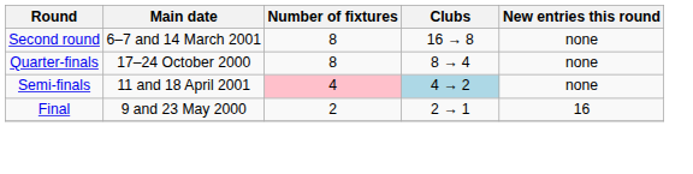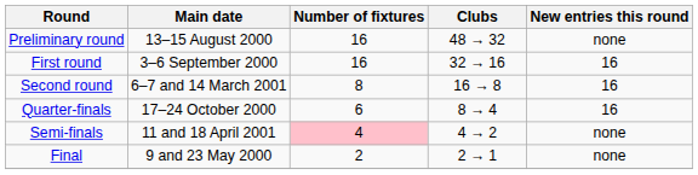+ row: Preliminary round | 13–15 August 2000 | 16 | 48 → 32 | none
+ row: First round | 3–6 September 2000 | 16 | 32 → 16 | 16
Second round | New entries this round: none -> 16
Quarter-finals | Number of fixtures: 8 -> 6
Quarter-finals | New entries this round: none -> 16
Semi-finals | Clubs: lightblue background -> no background
Final | New entries this round: 16 -> none
